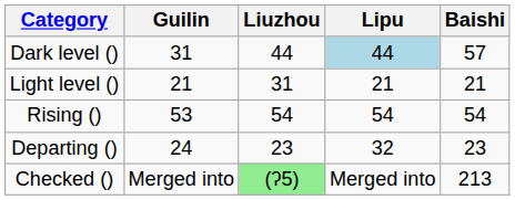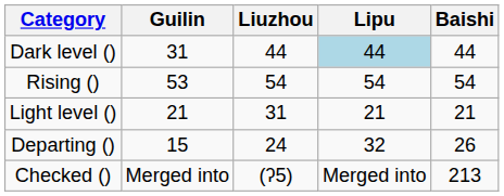Dark level () | Baishi: 57 -> 44
rows swapped: Light level () <-> Rising ()
Departing () | Guilin: 24 -> 15
Departing () | Liuzhou: 23 -> 24
Departing () | Baishi: 23 -> 26
Checked () | Liuzhou: lightgreen background -> no background
